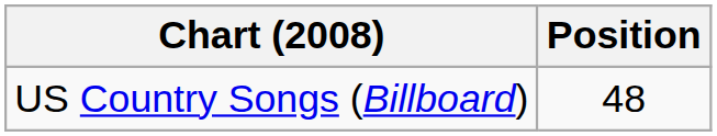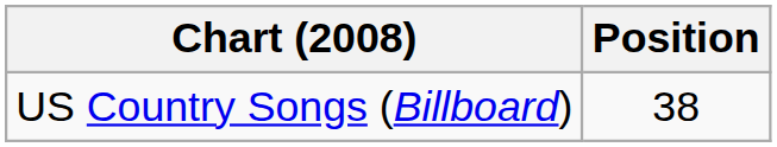US Country Songs (Billboard) | Position: 48 -> 38
